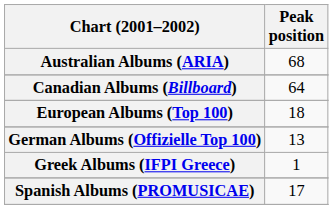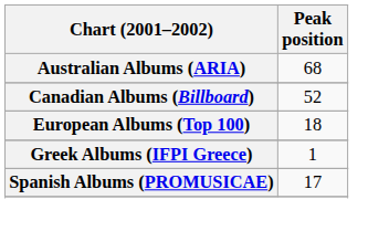Canadian Albums (Billboard) | Peak position: 64 -> 52
- row: German Albums (Offizielle Top 100) | 13
